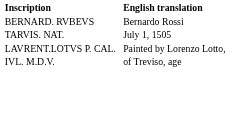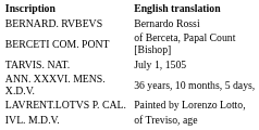+ row: BERCETI COM. PONT | of Berceta, Papal Count [Bishop]
+ row: ANN. XXXVI. MENS. X.D.V. | 36 years, 10 months, 5 days,
